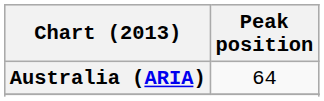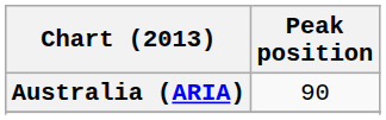Australia (ARIA) | Peak position: 64 -> 90
